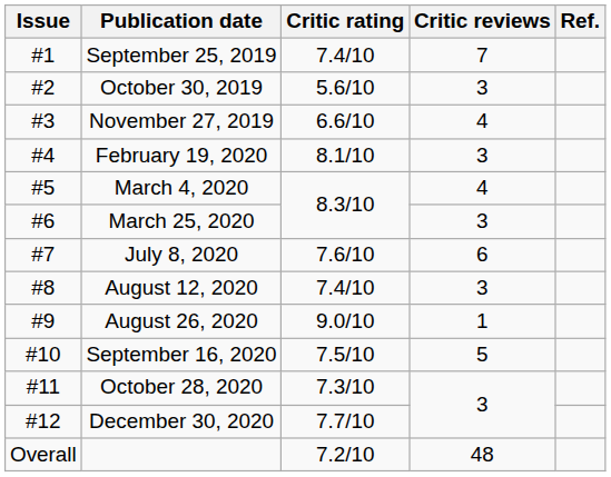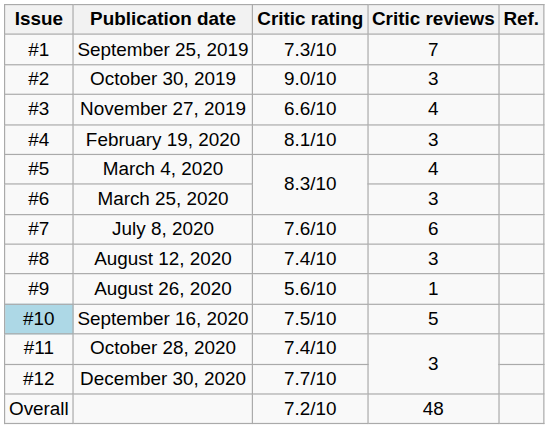September 25, 2019 | Critic rating: 7.4/10 -> 7.3/10
October 30, 2019 | Critic rating: 5.6/10 -> 9.0/10
August 26, 2020 | Critic rating: 9.0/10 -> 5.6/10
September 16, 2020 | Issue: no background -> lightblue background
October 28, 2020 | Critic rating: 7.3/10 -> 7.4/10
